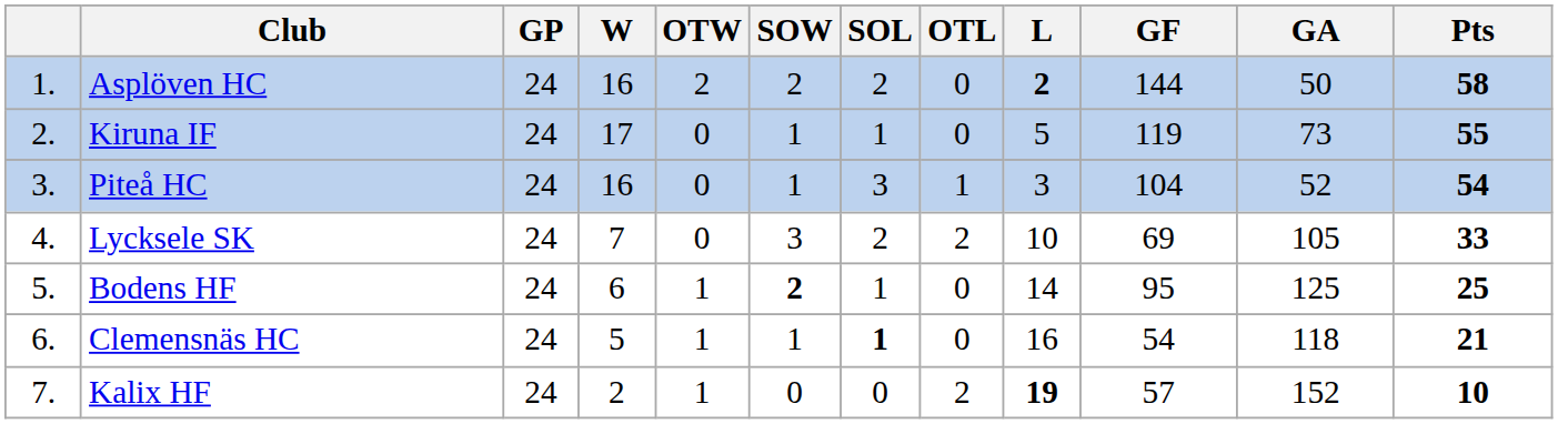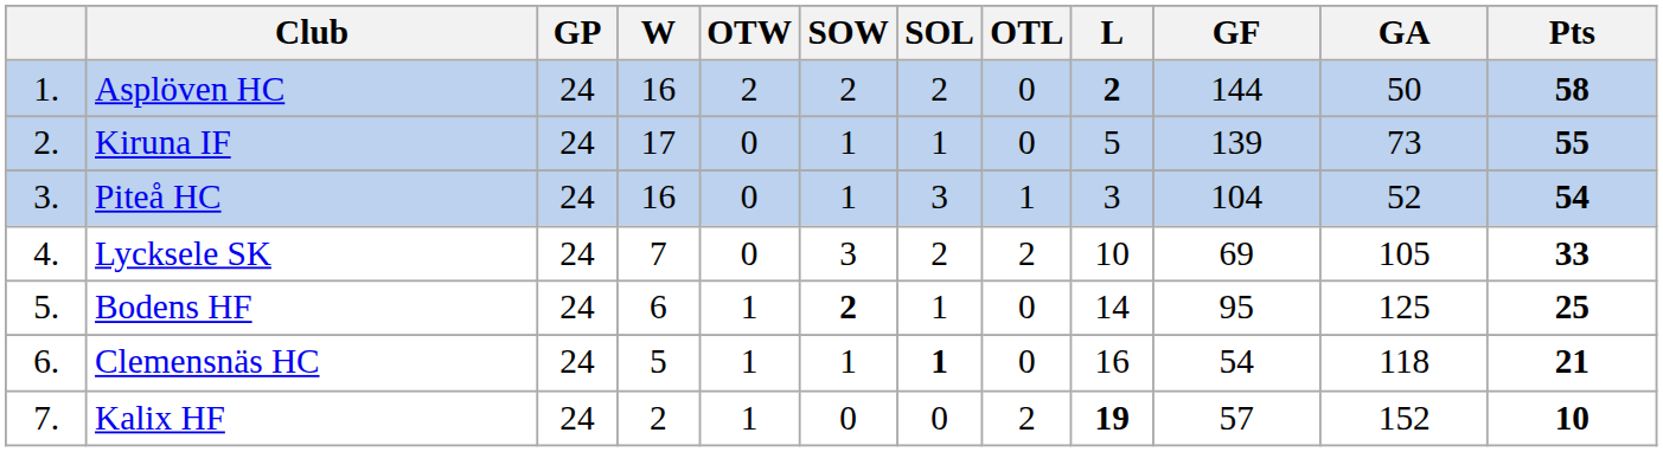Kiruna IF | GF: 119 -> 139
